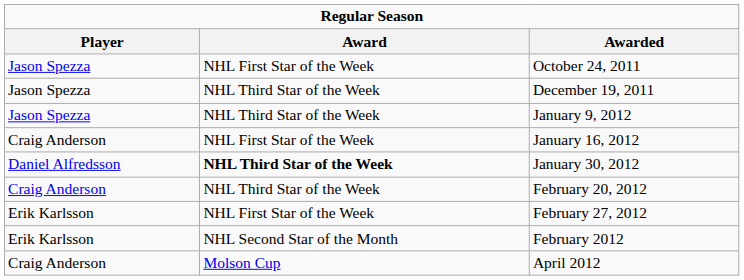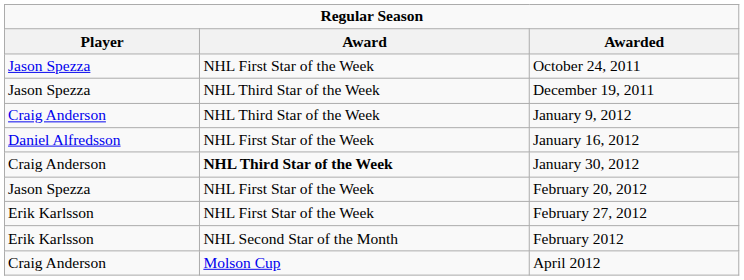January 9, 2012 | Player: Jason Spezza -> Craig Anderson
January 16, 2012 | Player: Craig Anderson -> Daniel Alfredsson
January 30, 2012 | Player: Daniel Alfredsson -> Craig Anderson
February 20, 2012 | Player: Craig Anderson -> Jason Spezza
February 20, 2012 | Award: NHL Third Star of the Week -> NHL First Star of the Week
